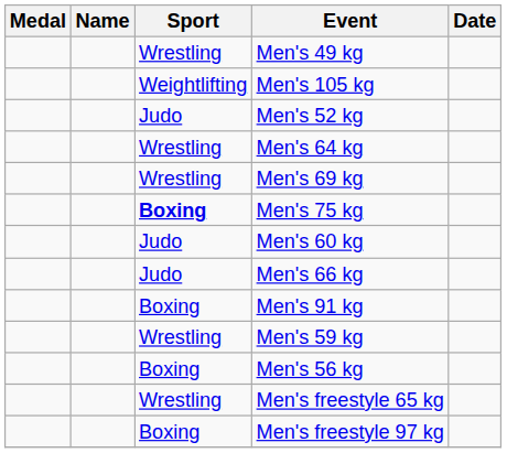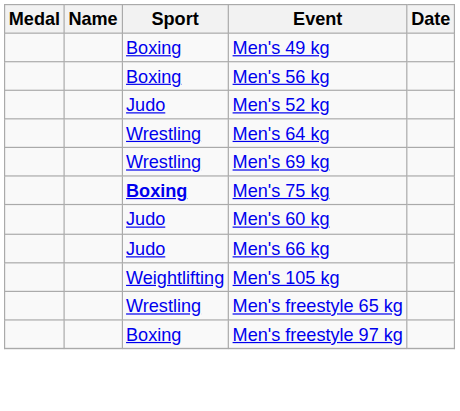Men's 49 kg | Sport: Wrestling -> Boxing
rows swapped: Men's 105 kg <-> Men's 56 kg
- row: Boxing | Men's 91 kg
- row: Wrestling | Men's 59 kg
